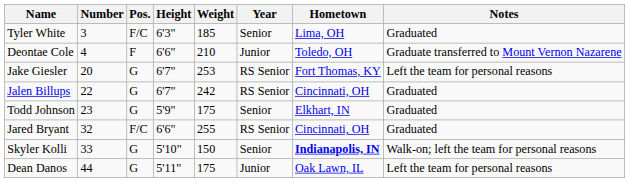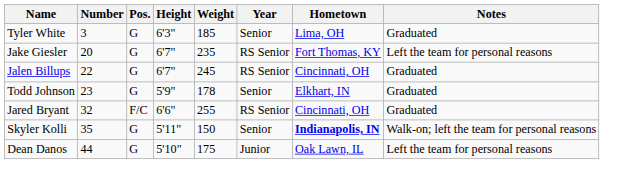Tyler White | Pos.: F/C -> G
- row: Deontae Cole | 4 | F | 6'6" | 210 | Junior | Toledo, OH | Graduate transferred to Mount Vernon Nazarene
Jake Giesler | Weight: 253 -> 235
Jalen Billups | Weight: 242 -> 245
Todd Johnson | Weight: 175 -> 178
Skyler Kolli | Number: 33 -> 35
Skyler Kolli | Height: 5'10" -> 5'11"
Dean Danos | Height: 5'11" -> 5'10"
